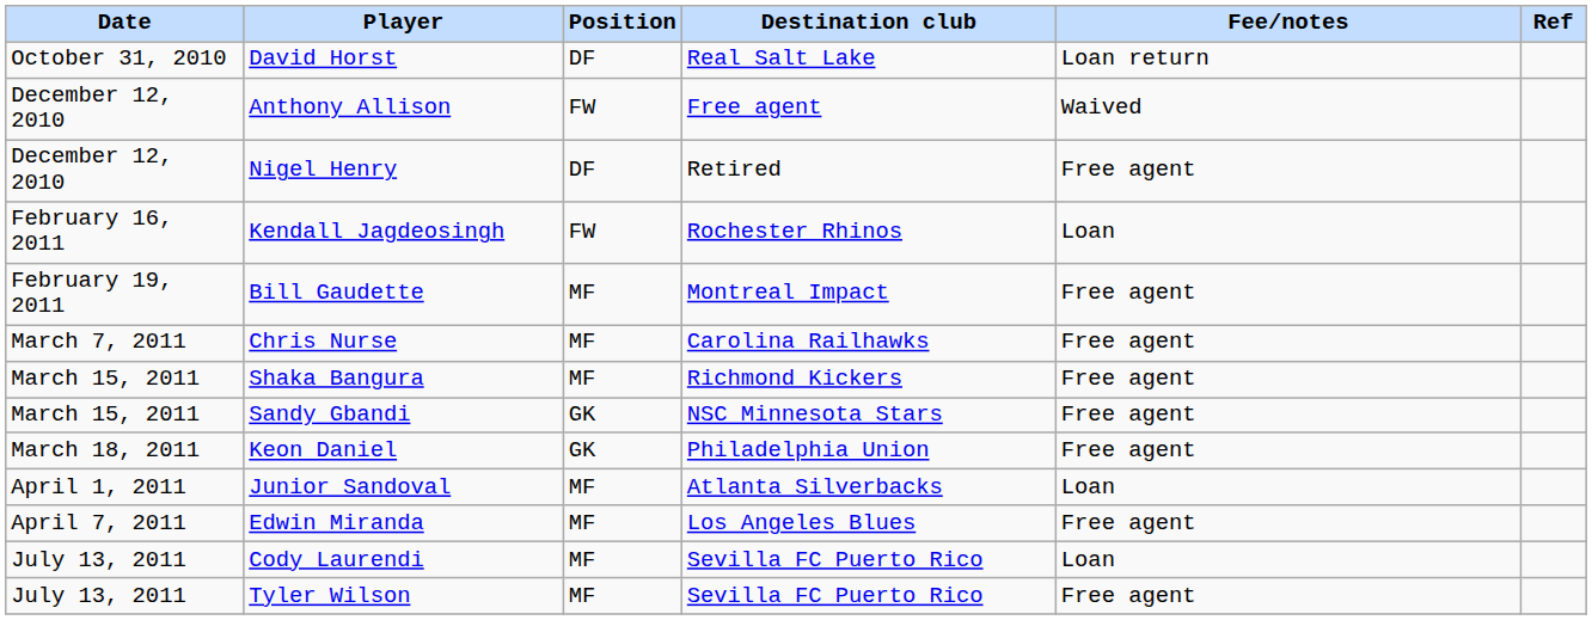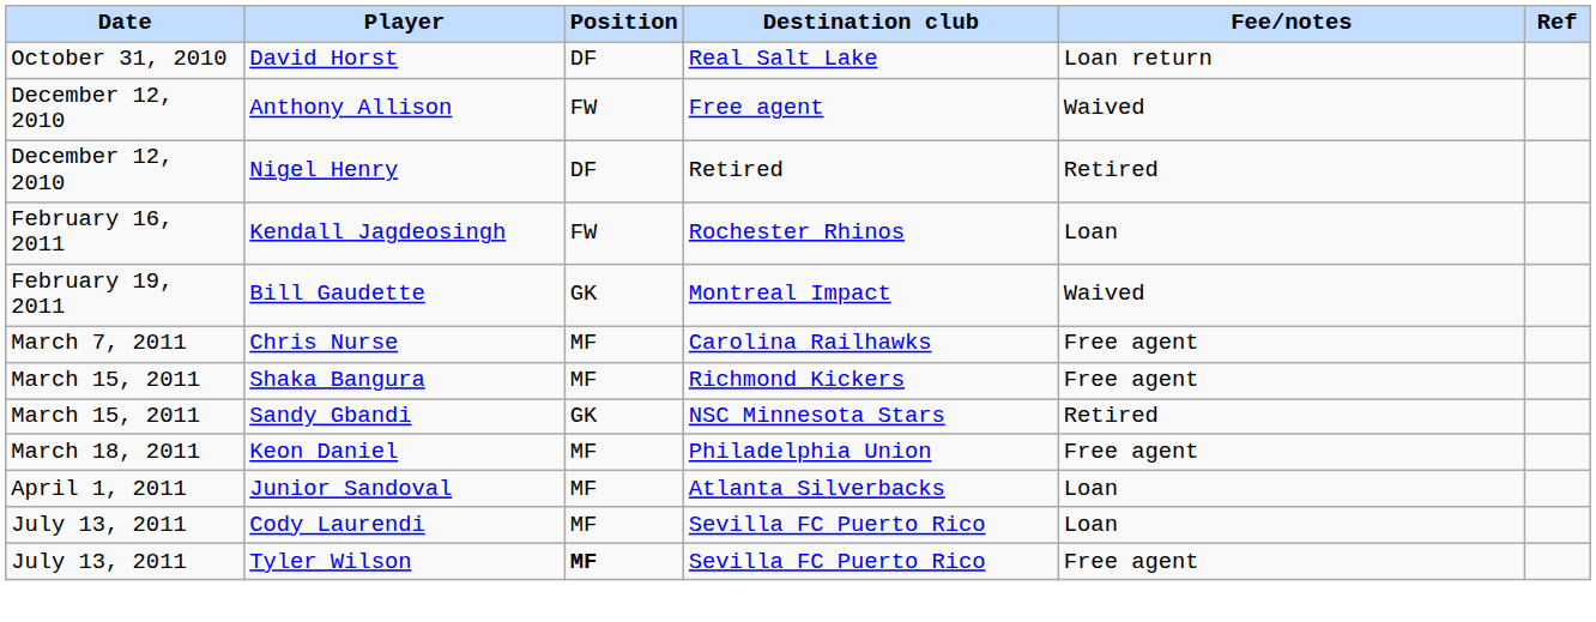Nigel Henry | Fee/notes: Free agent -> Retired
Bill Gaudette | Position: MF -> GK
Bill Gaudette | Fee/notes: Free agent -> Waived
Sandy Gbandi | Fee/notes: Free agent -> Retired
Keon Daniel | Position: GK -> MF
- row: April 7, 2011 | Edwin Miranda | MF | Los Angeles Blues | Free agent
Tyler Wilson | Position: normal -> bold
